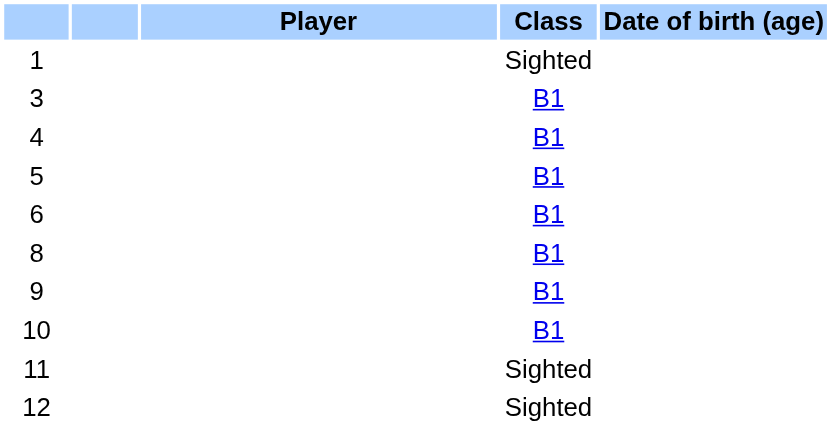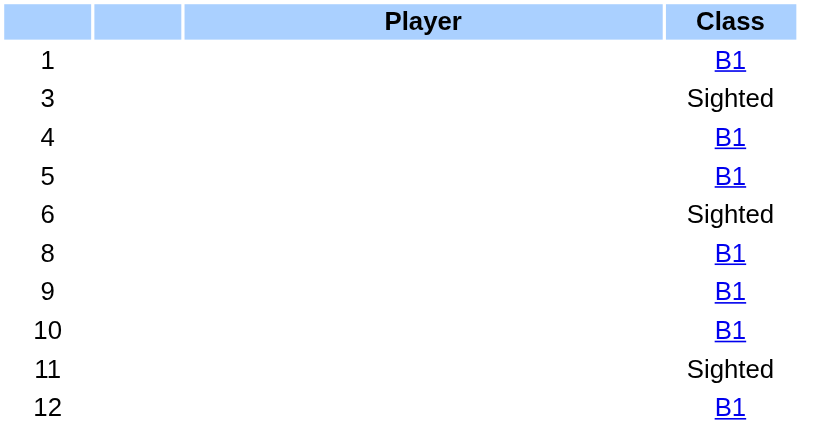- column: Date of birth (age)
1 | Class: Sighted -> B1
3 | Class: B1 -> Sighted
6 | Class: B1 -> Sighted
12 | Class: Sighted -> B1
